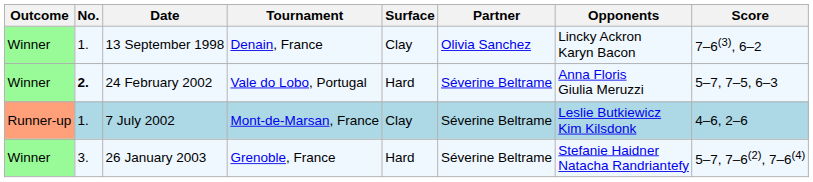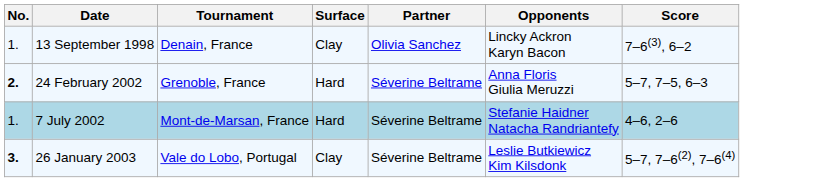- column: Outcome | Winner | Winner | Runner-up | Winner
24 February 2002 | Tournament: Vale do Lobo, Portugal -> Grenoble, France
7 July 2002 | Surface: Clay -> Hard
7 July 2002 | Opponents: Leslie Butkiewicz Kim Kilsdonk -> Stefanie Haidner Natacha Randriantefy
26 January 2003 | No.: normal -> bold
26 January 2003 | Tournament: Grenoble, France -> Vale do Lobo, Portugal
26 January 2003 | Surface: Hard -> Clay
26 January 2003 | Opponents: Stefanie Haidner Natacha Randriantefy -> Leslie Butkiewicz Kim Kilsdonk
